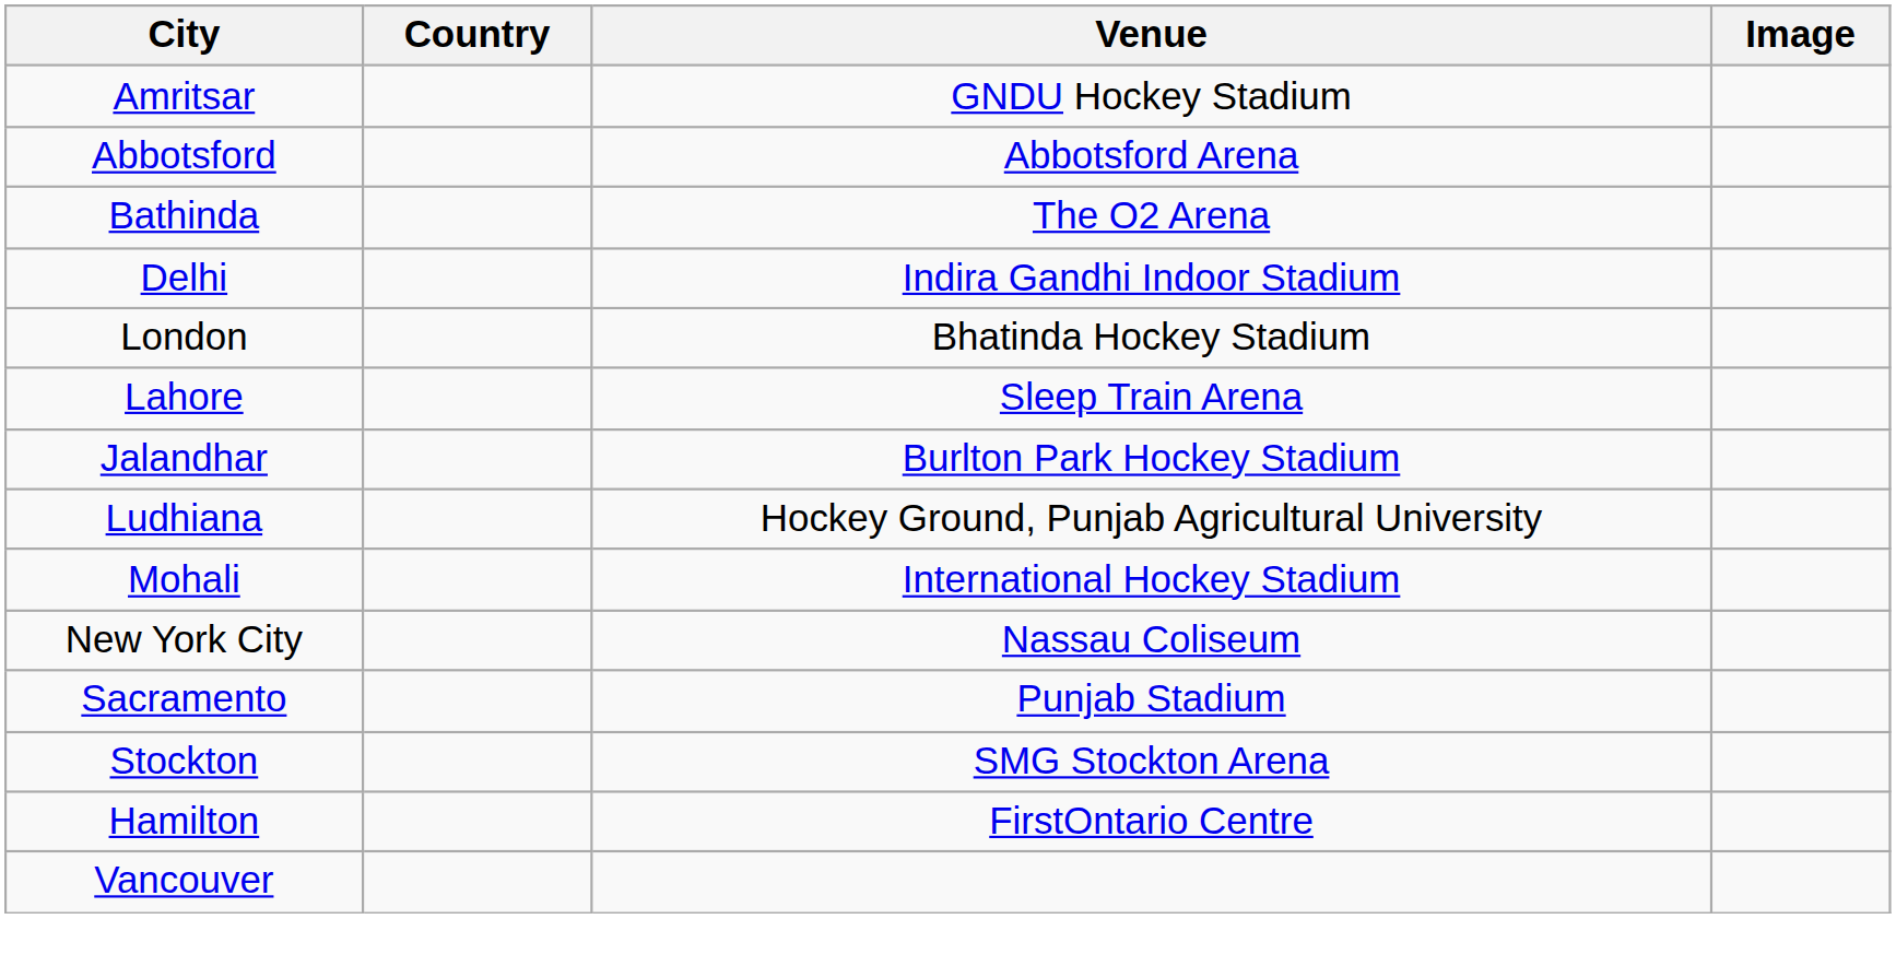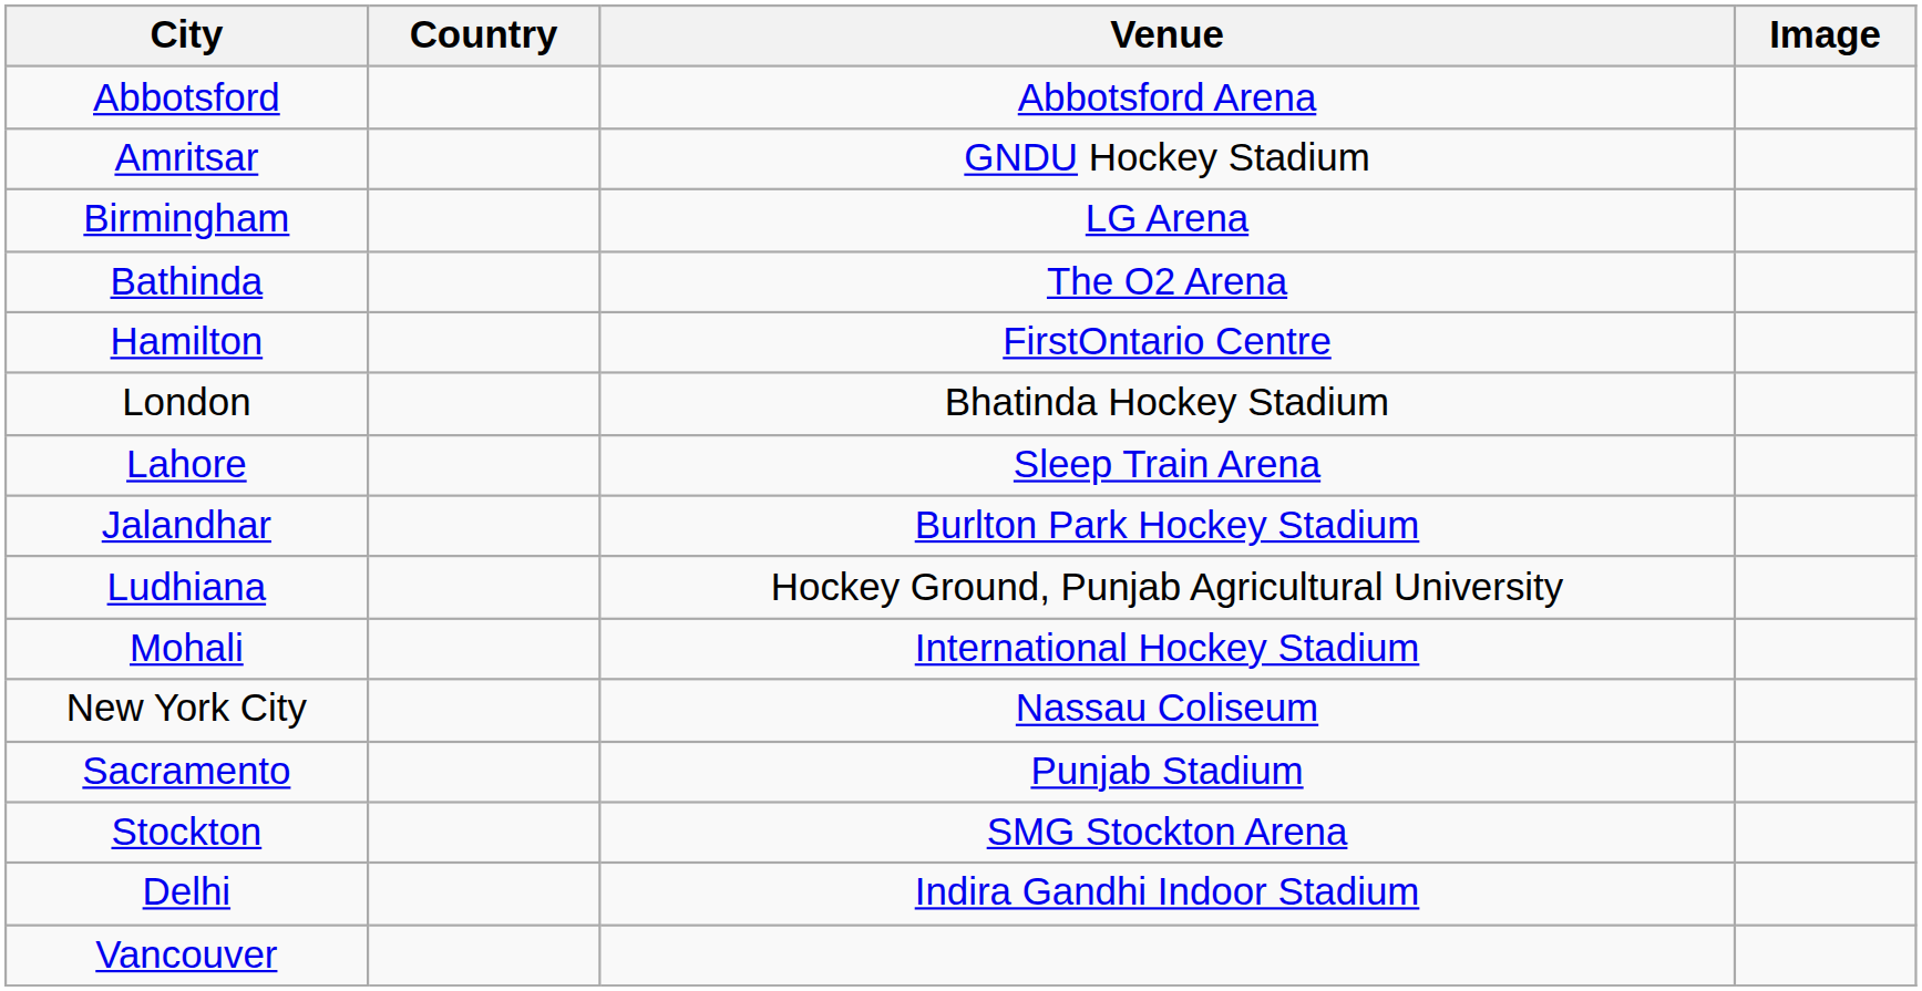rows swapped: Abbotsford <-> Amritsar
+ row: Birmingham | LG Arena
rows swapped: Delhi <-> Hamilton
